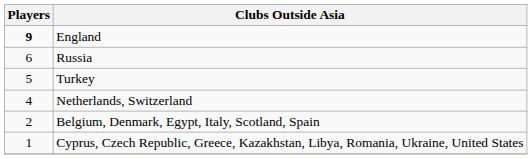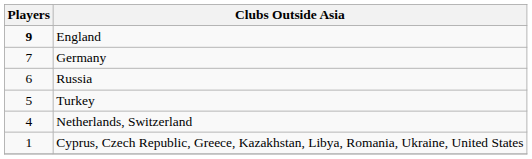+ row: 7 | Germany
- row: 2 | Belgium, Denmark, Egypt, Italy, Scotland, Spain
